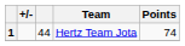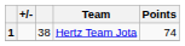1 | column 3: 44 -> 38
